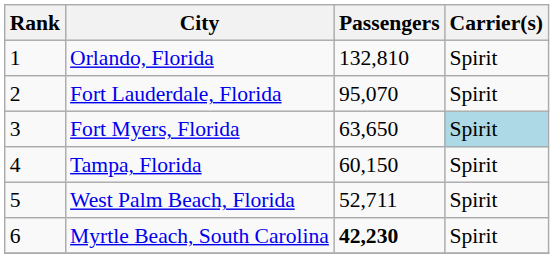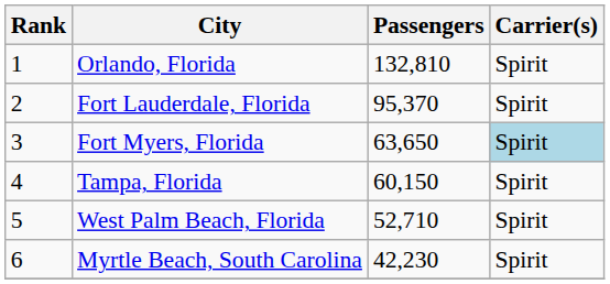Fort Lauderdale, Florida | Passengers: 95,070 -> 95,370
West Palm Beach, Florida | Passengers: 52,711 -> 52,710
Myrtle Beach, South Carolina | Passengers: bold -> normal
